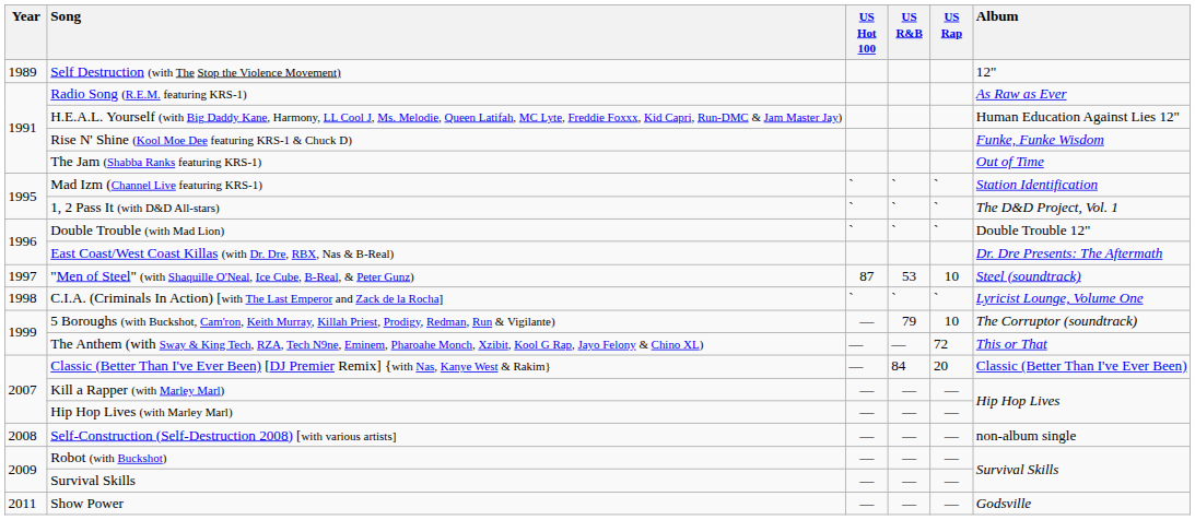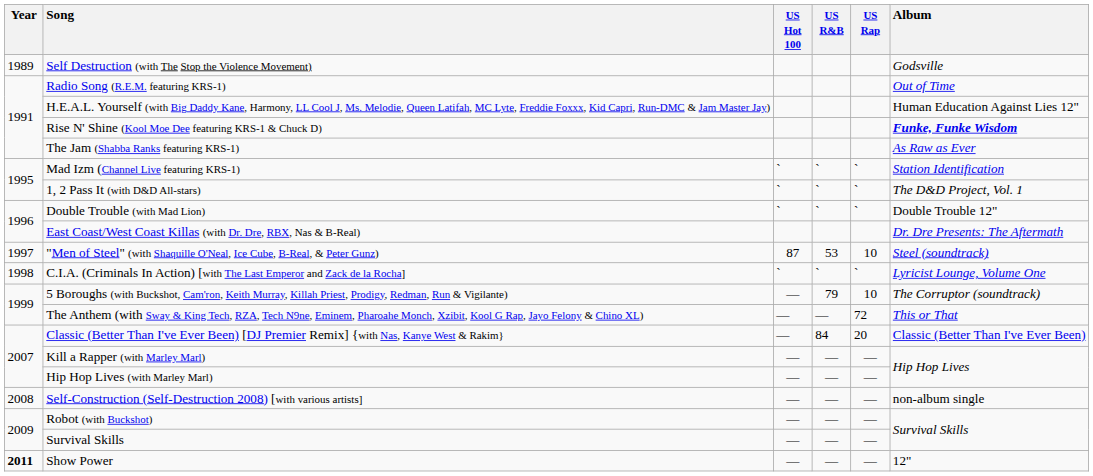Self Destruction (with The Stop the Violence Movement) | Album: 12" -> Godsville
Radio Song (R.E.M. featuring KRS-1) | Album: As Raw as Ever -> Out of Time
Rise N' Shine (Kool Moe Dee featuring KRS-1 & Chuck D) | Album: normal -> bold
The Jam (Shabba Ranks featuring KRS-1) | Album: Out of Time -> As Raw as Ever
Show Power | Year: normal -> bold
Show Power | Album: Godsville -> 12"
